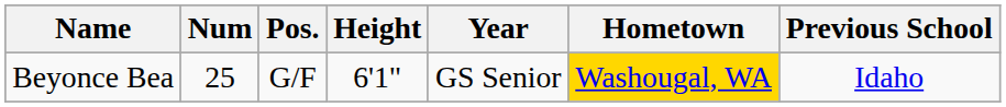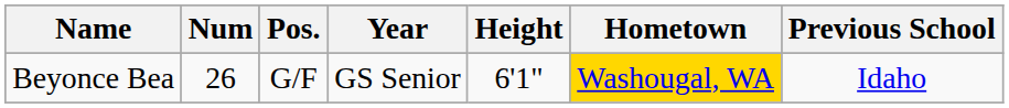columns swapped: Height <-> Year
Beyonce Bea | Num: 25 -> 26
